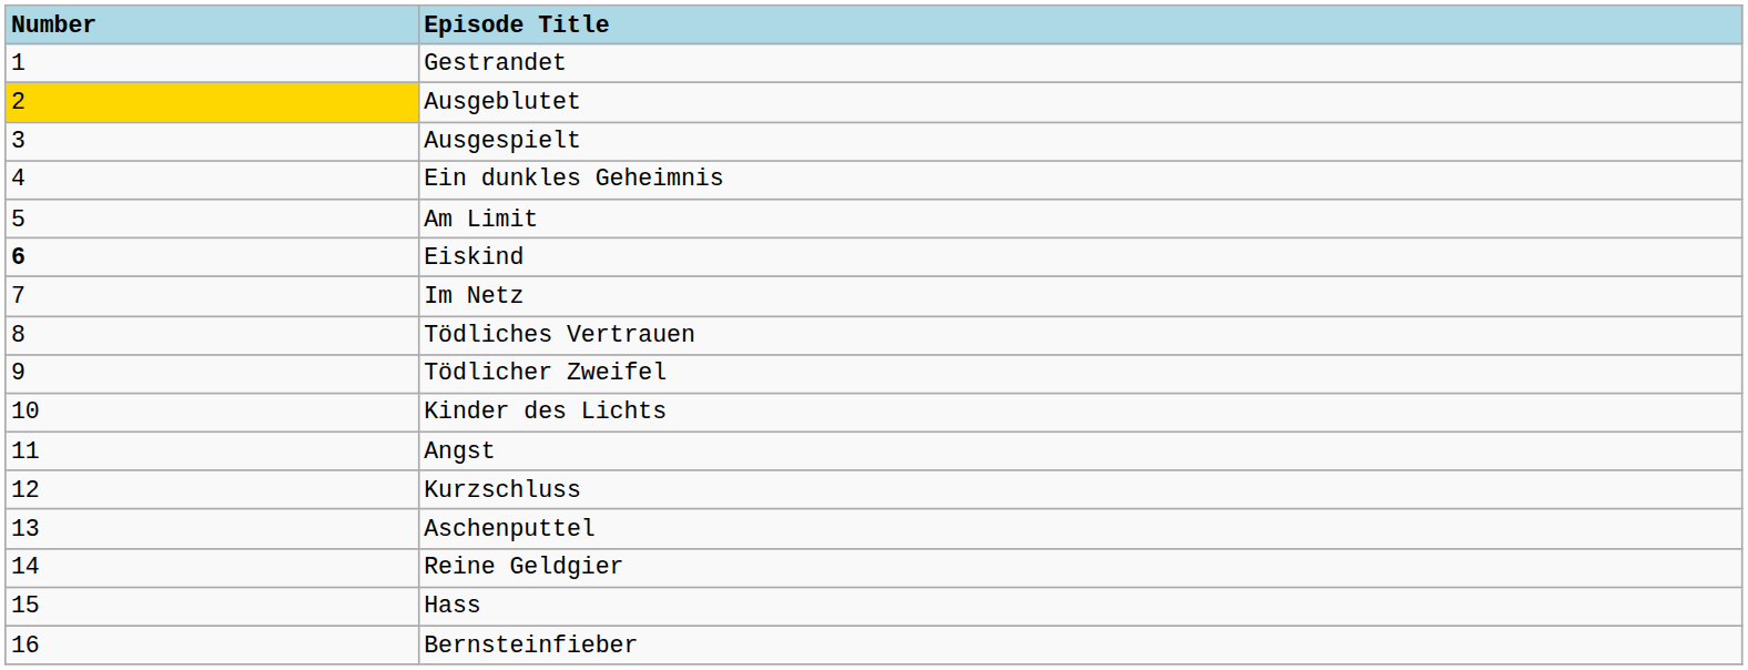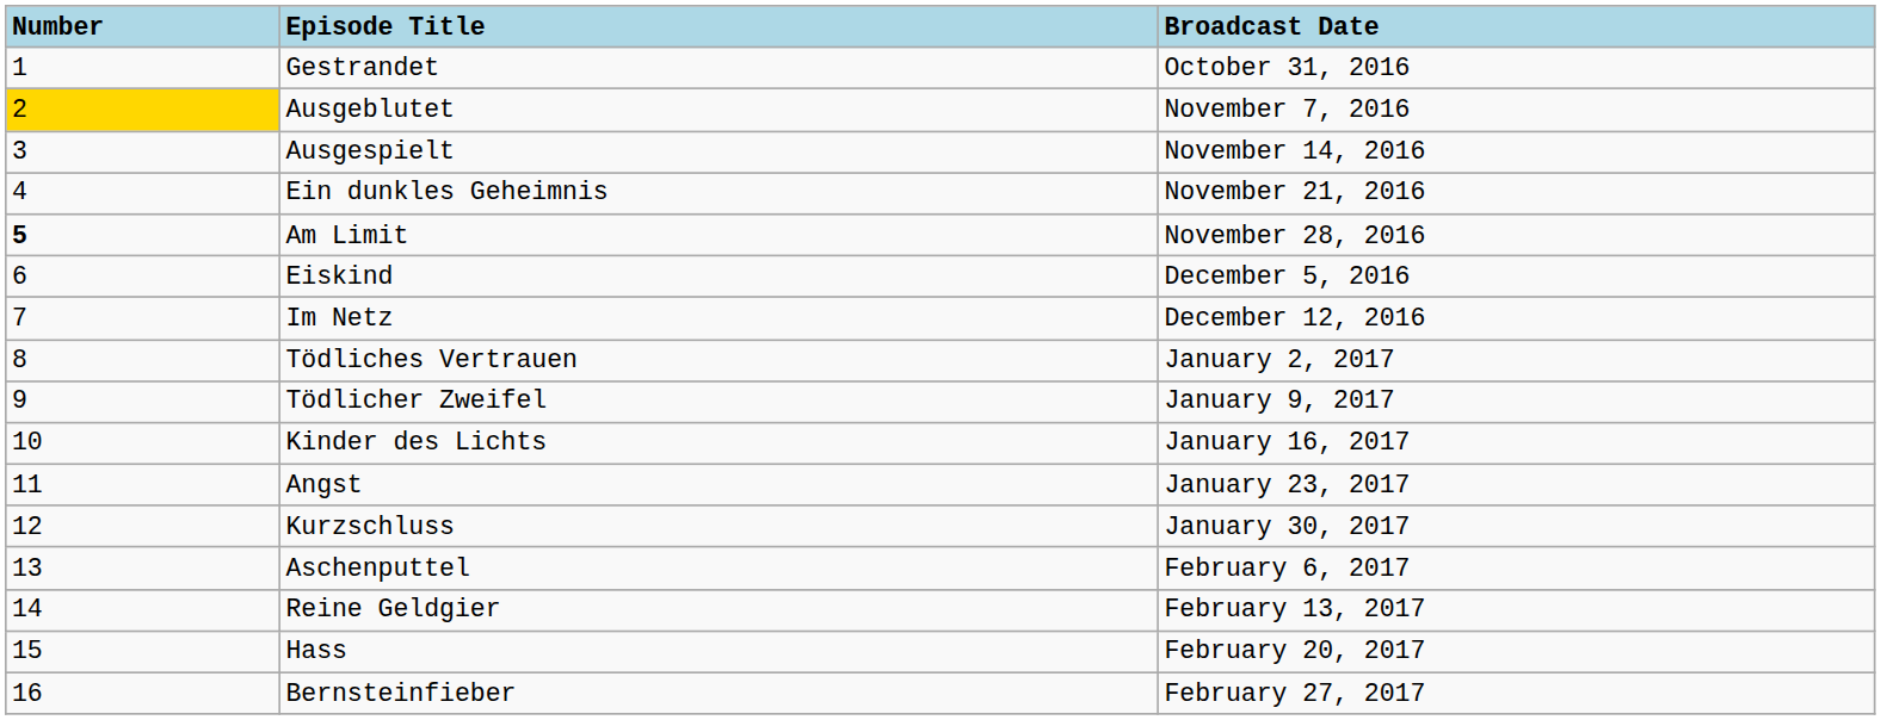+ column: Broadcast Date | October 31, 2016 | November 7, 2016 | November 14, 2016 | November 21, 2016 | November 28, 2016 | December 5, 2016 | December 12, 2016 | January 2, 2017 | January 9, 2017 | January 16, 2017 | January 23, 2017 | January 30, 2017 | February 6, 2017 | February 13, 2017 | February 20, 2017 | February 27, 2017
Am Limit | Number: normal -> bold
Eiskind | Number: bold -> normal
